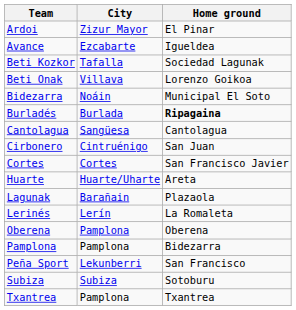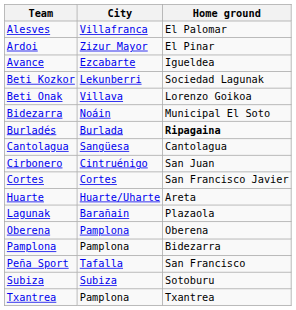+ row: Alesves | Villafranca | El Palomar
Beti Kozkor | City: Tafalla -> Lekunberri
- row: Lerinés | Lerín | La Romaleta
Peña Sport | City: Lekunberri -> Tafalla
